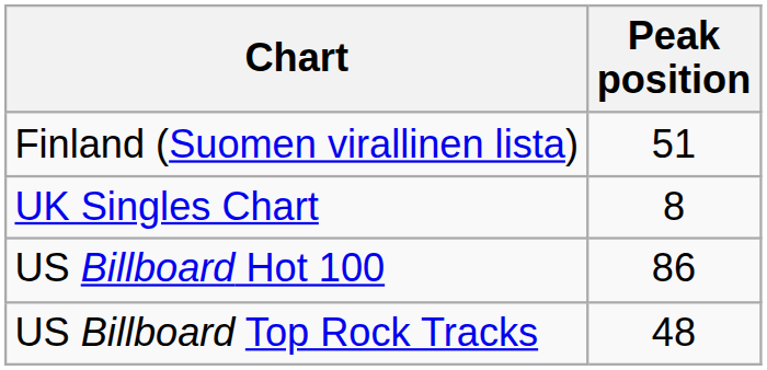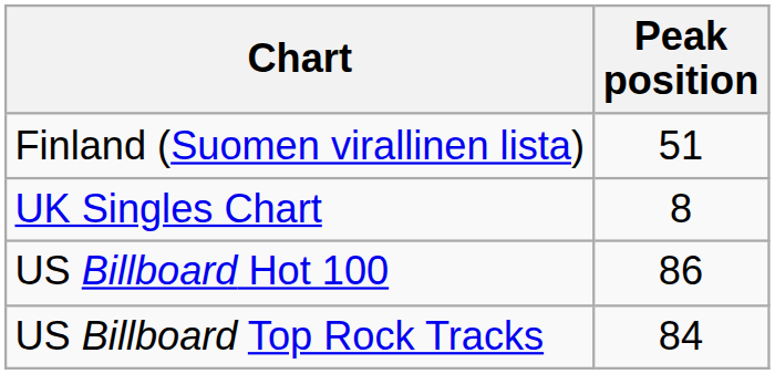US Billboard Top Rock Tracks | Peak position: 48 -> 84
